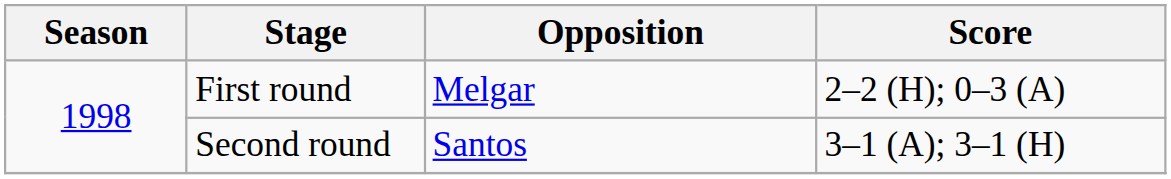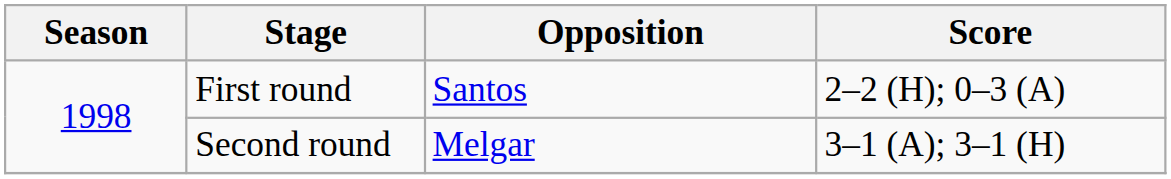First round | Opposition: Melgar -> Santos
Second round | Opposition: Santos -> Melgar
